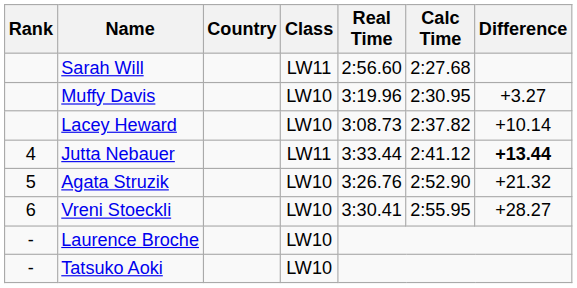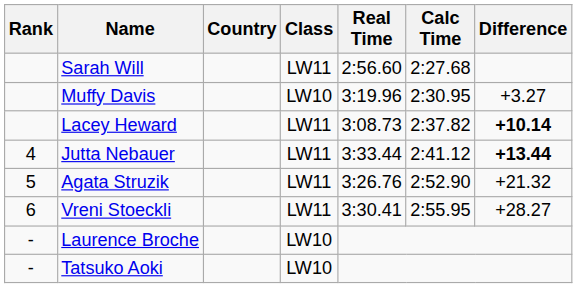Lacey Heward | Class: LW10 -> LW11
Lacey Heward | Difference: normal -> bold
Agata Struzik | Class: LW10 -> LW11
Vreni Stoeckli | Class: LW10 -> LW11
